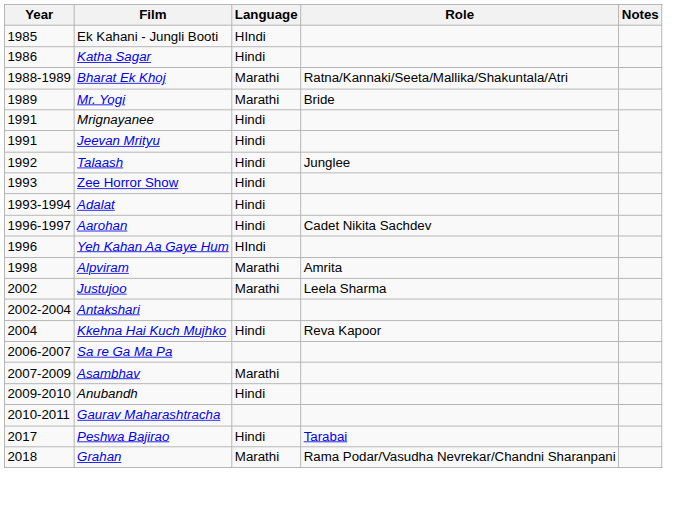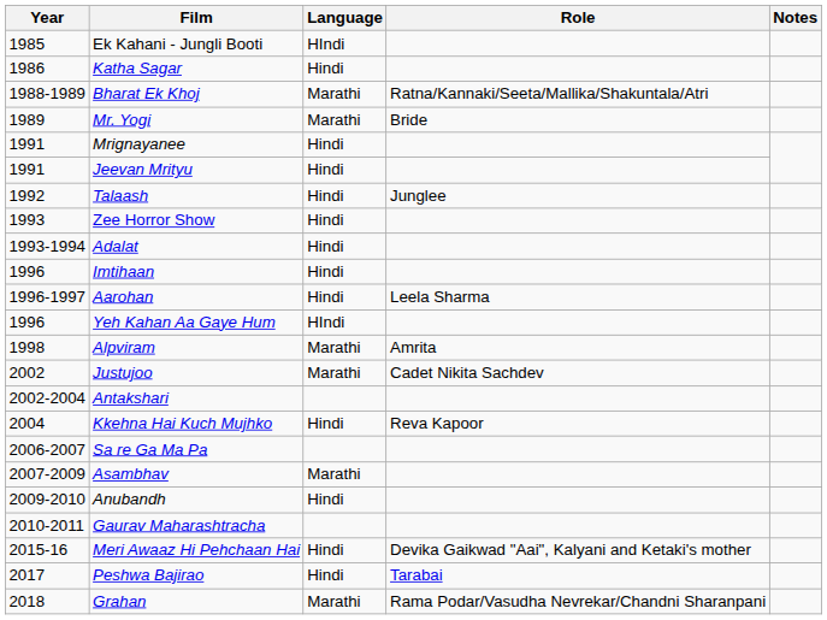+ row: 1996 | Imtihaan | Hindi
Aarohan | Role: Cadet Nikita Sachdev -> Leela Sharma
Justujoo | Role: Leela Sharma -> Cadet Nikita Sachdev
+ row: 2015-16 | Meri Awaaz Hi Pehchaan Hai | Hindi | Devika Gaikwad "Aai", Kalyani and Ketaki's mother
